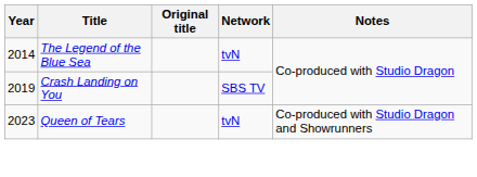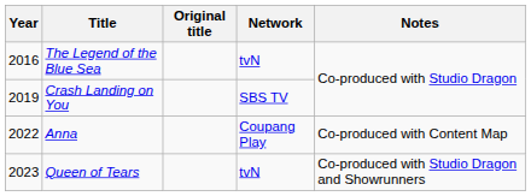The Legend of the Blue Sea | Year: 2014 -> 2016
+ row: 2022 | Anna | Coupang Play | Co-produced with Content Map
